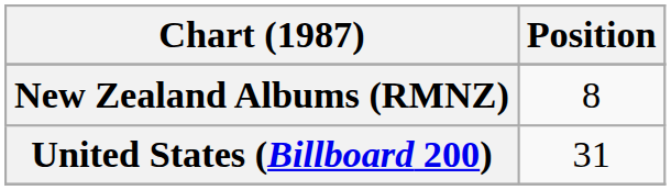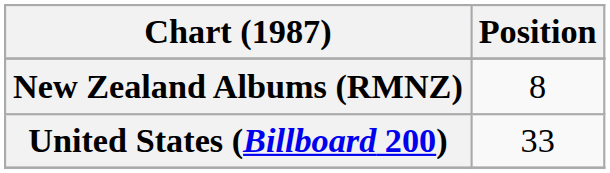United States (Billboard 200) | Position: 31 -> 33
